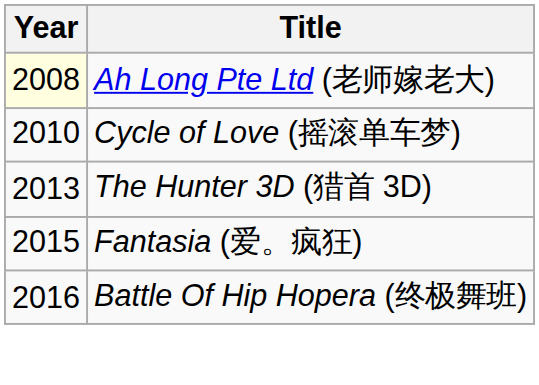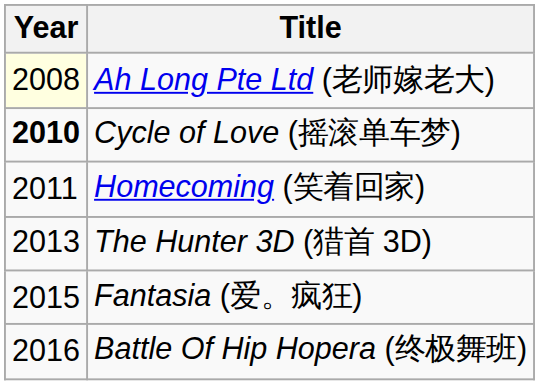Cycle of Love (摇滚单车梦) | Year: normal -> bold
+ row: 2011 | Homecoming (笑着回家)
